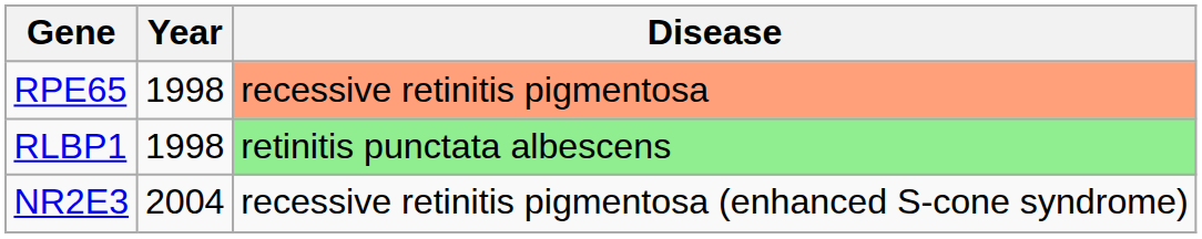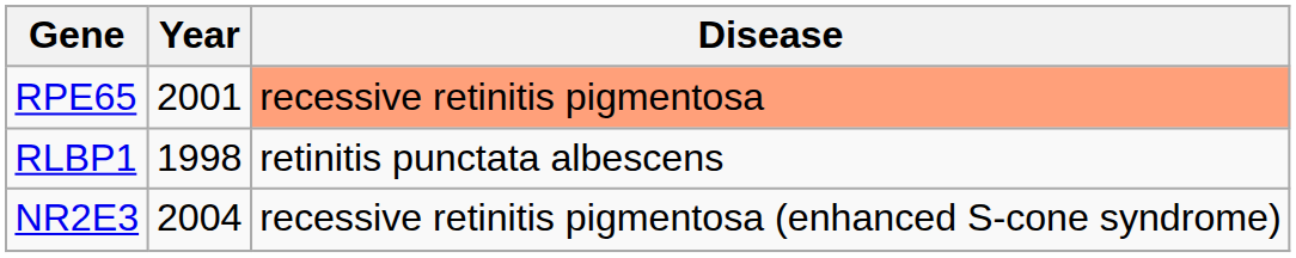RPE65 | Year: 1998 -> 2001
RLBP1 | Disease: lightgreen background -> no background
